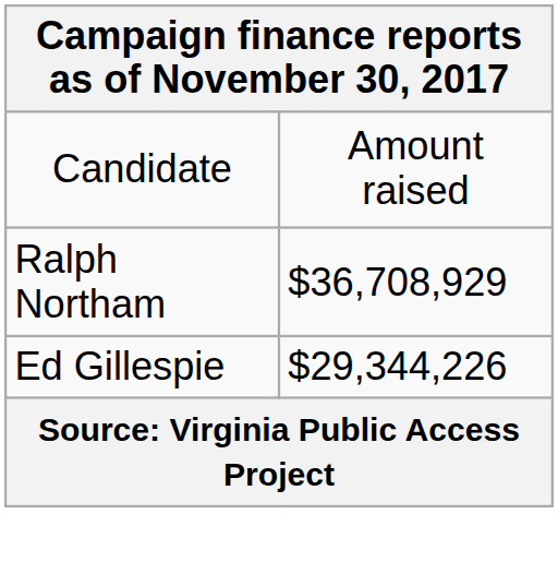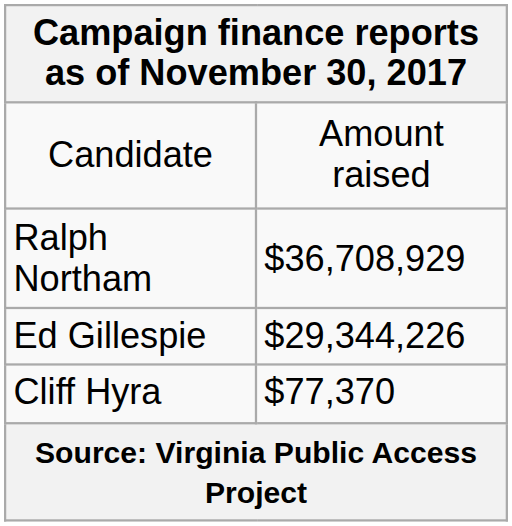+ row: Cliff Hyra | $77,370
